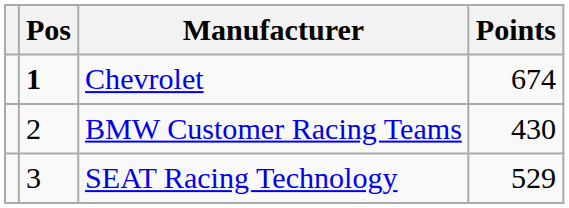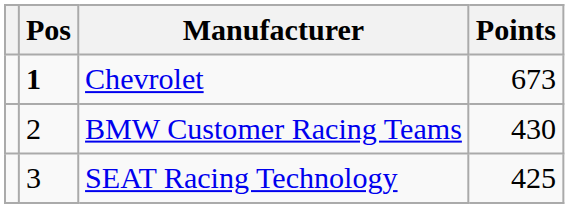Chevrolet | Points: 674 -> 673
SEAT Racing Technology | Points: 529 -> 425
